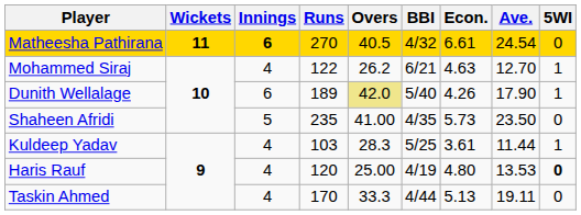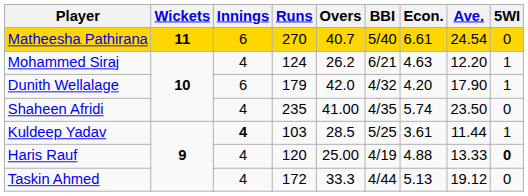Matheesha Pathirana | Innings: bold -> normal
Matheesha Pathirana | Overs: 40.5 -> 40.7
Matheesha Pathirana | BBI: 4/32 -> 5/40
Mohammed Siraj | Runs: 122 -> 124
Mohammed Siraj | Ave.: 12.70 -> 12.20
Dunith Wellalage | Runs: 189 -> 179
Dunith Wellalage | Overs: khaki background -> no background
Dunith Wellalage | BBI: 5/40 -> 4/32
Dunith Wellalage | Econ.: 4.26 -> 4.20
Shaheen Afridi | Innings: 5 -> 4
Shaheen Afridi | Econ.: 5.73 -> 5.74
Kuldeep Yadav | Innings: normal -> bold
Kuldeep Yadav | Overs: 28.3 -> 28.5
Haris Rauf | Econ.: 4.80 -> 4.88
Haris Rauf | Ave.: 13.53 -> 13.33
Taskin Ahmed | Runs: 170 -> 172
Taskin Ahmed | Ave.: 19.11 -> 19.12
